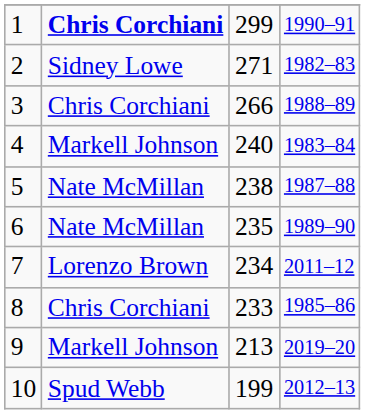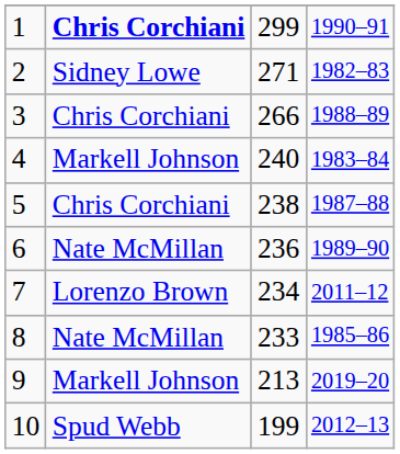5 | column 2: Nate McMillan -> Chris Corchiani
6 | column 3: 235 -> 236
8 | column 2: Chris Corchiani -> Nate McMillan
